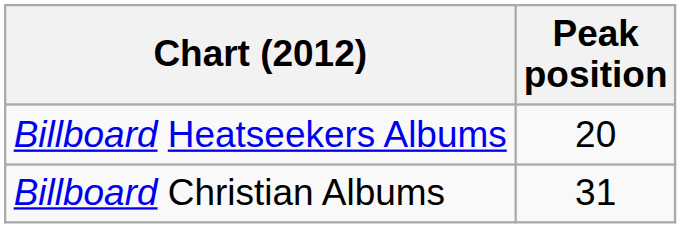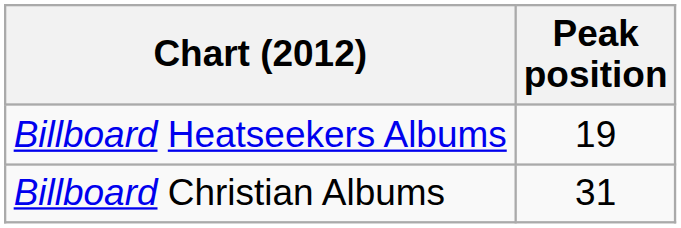Billboard Heatseekers Albums | Peak position: 20 -> 19
